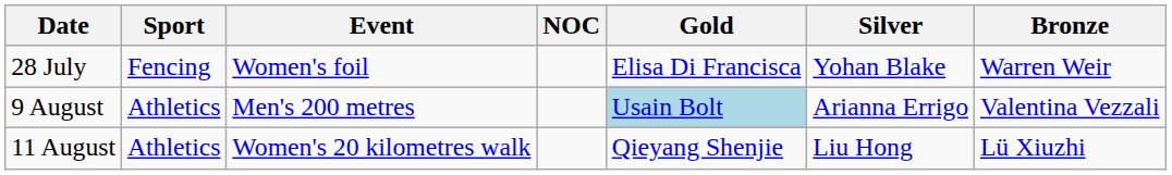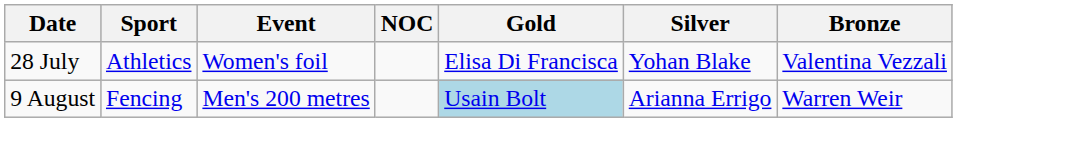28 July | Sport: Fencing -> Athletics
28 July | Bronze: Warren Weir -> Valentina Vezzali
9 August | Sport: Athletics -> Fencing
9 August | Bronze: Valentina Vezzali -> Warren Weir
- row: 11 August | Athletics | Women's 20 kilometres walk | Qieyang Shenjie | Liu Hong | Lü Xiuzhi
